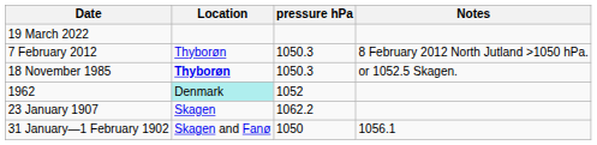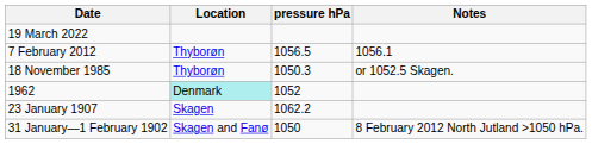7 February 2012 | pressure hPa: 1050.3 -> 1056.5
7 February 2012 | Notes: 8 February 2012 North Jutland >1050 hPa. -> 1056.1
18 November 1985 | Location: bold -> normal
31 January—1 February 1902 | Notes: 1056.1 -> 8 February 2012 North Jutland >1050 hPa.
